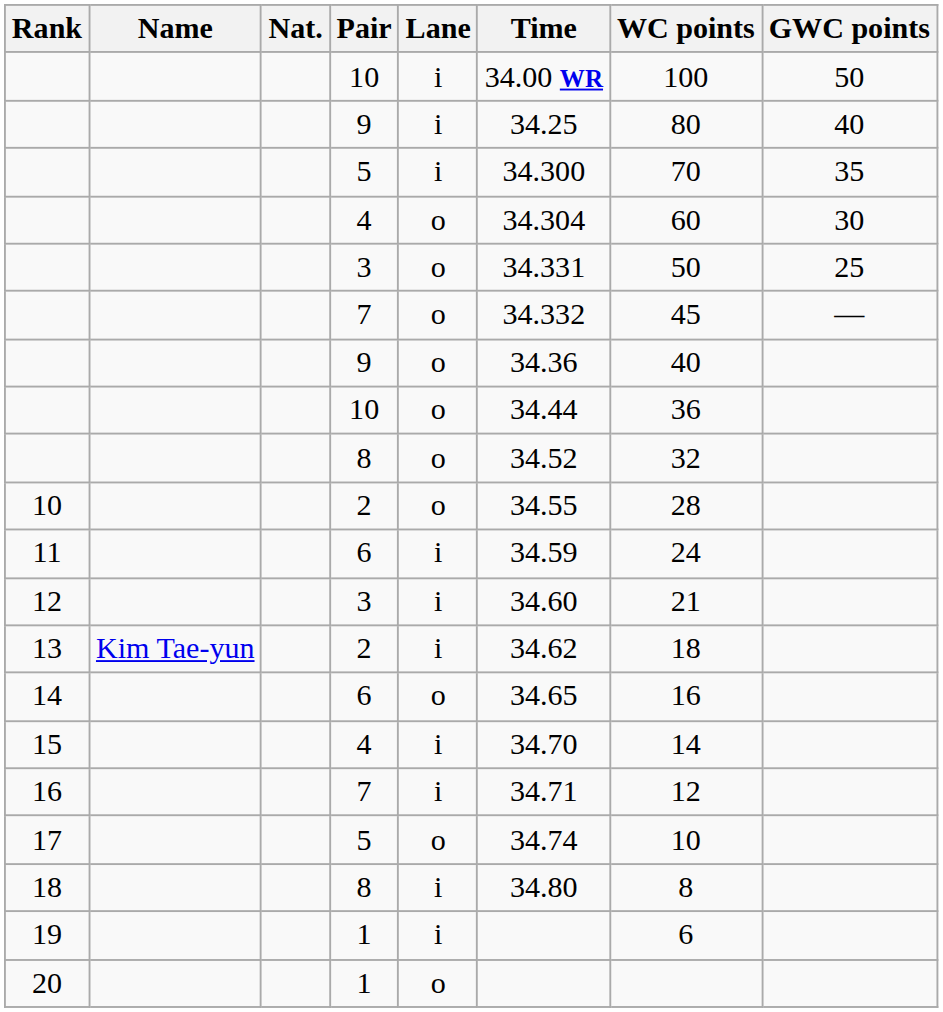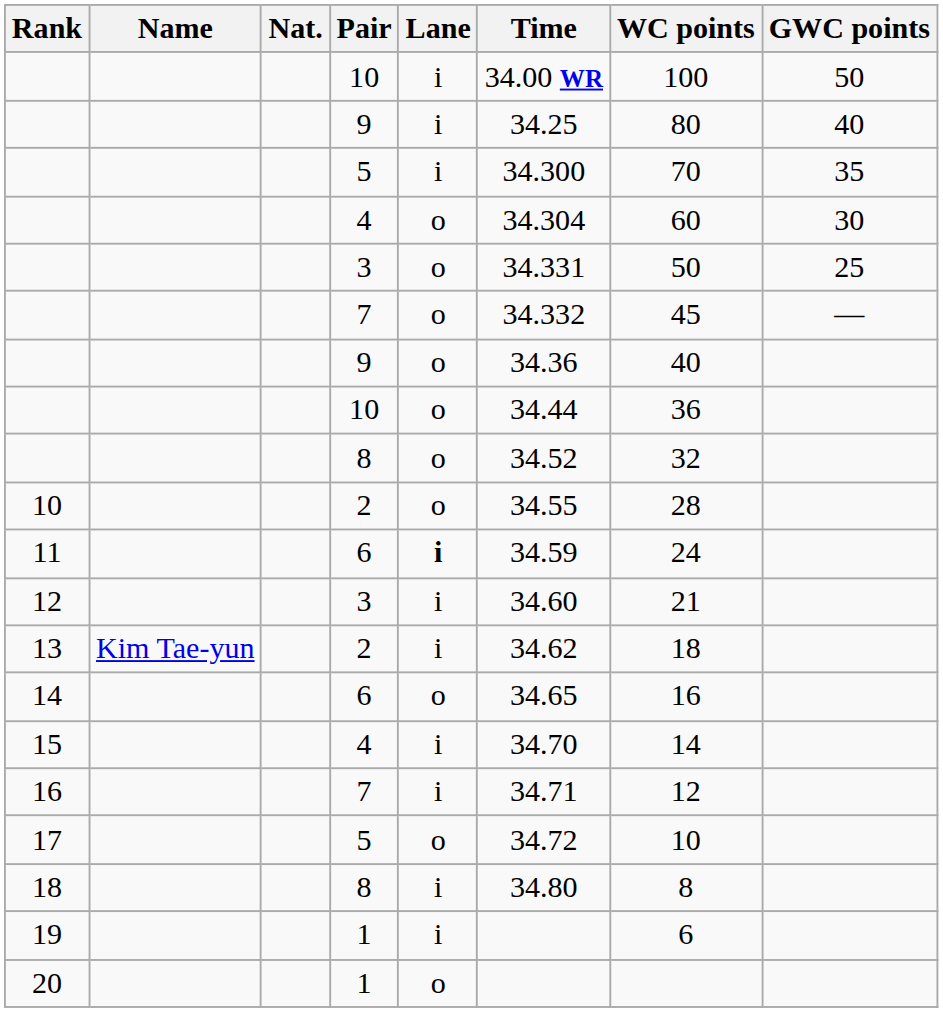11 | Lane: normal -> bold
17 | Time: 34.74 -> 34.72
